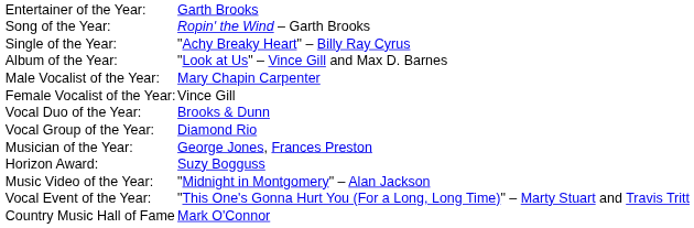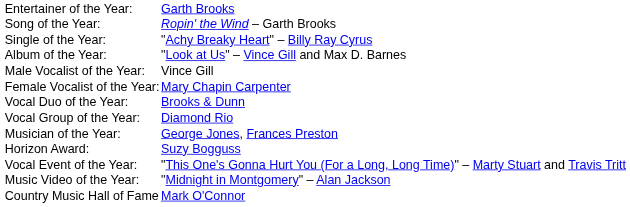Male Vocalist of the Year: | column 2: Mary Chapin Carpenter -> Vince Gill
Female Vocalist of the Year: | column 2: Vince Gill -> Mary Chapin Carpenter
rows swapped: Vocal Event of the Year: <-> Music Video of the Year:
